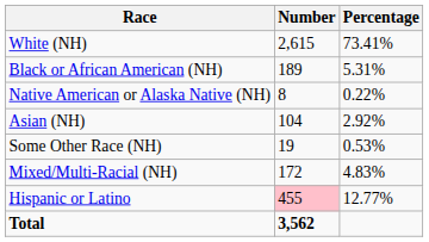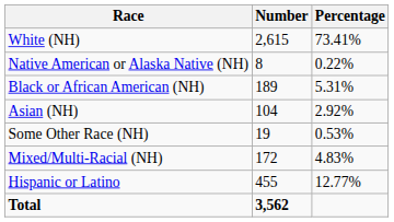rows swapped: Black or African American (NH) <-> Native American or Alaska Native (NH)
Hispanic or Latino | Number: pink background -> no background
